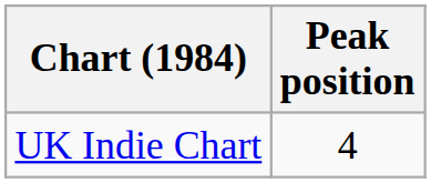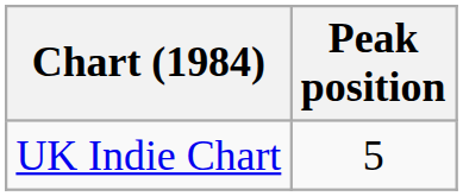UK Indie Chart | Peak position: 4 -> 5
